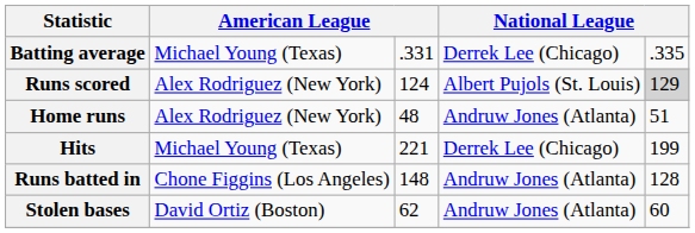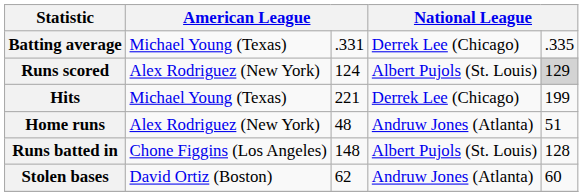rows swapped: Hits <-> Home runs
Runs batted in | column 4: Andruw Jones (Atlanta) -> Albert Pujols (St. Louis)
